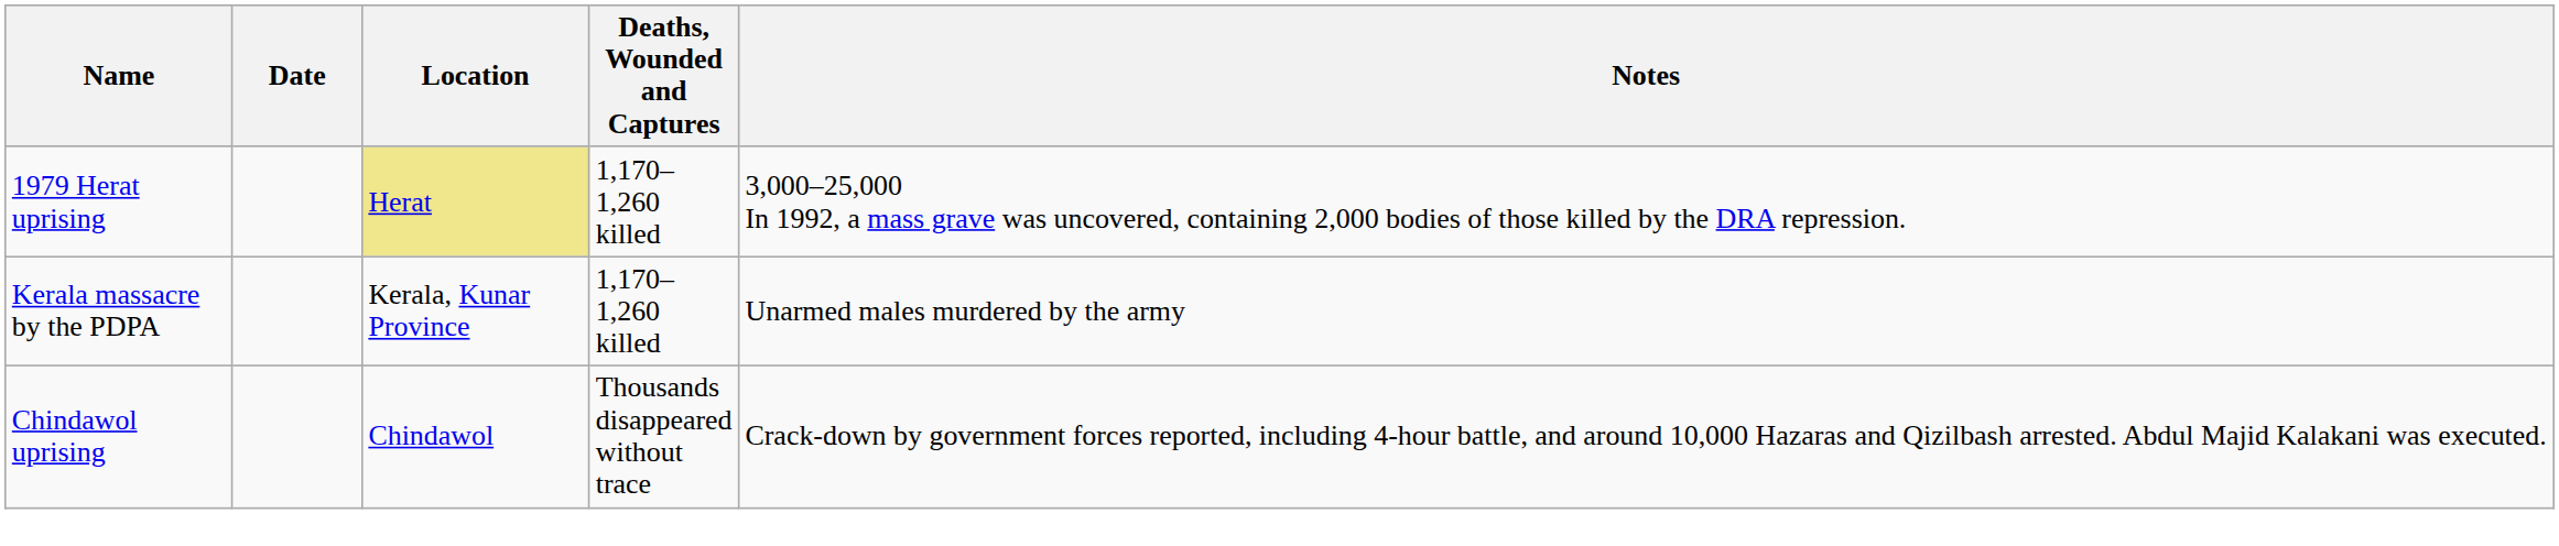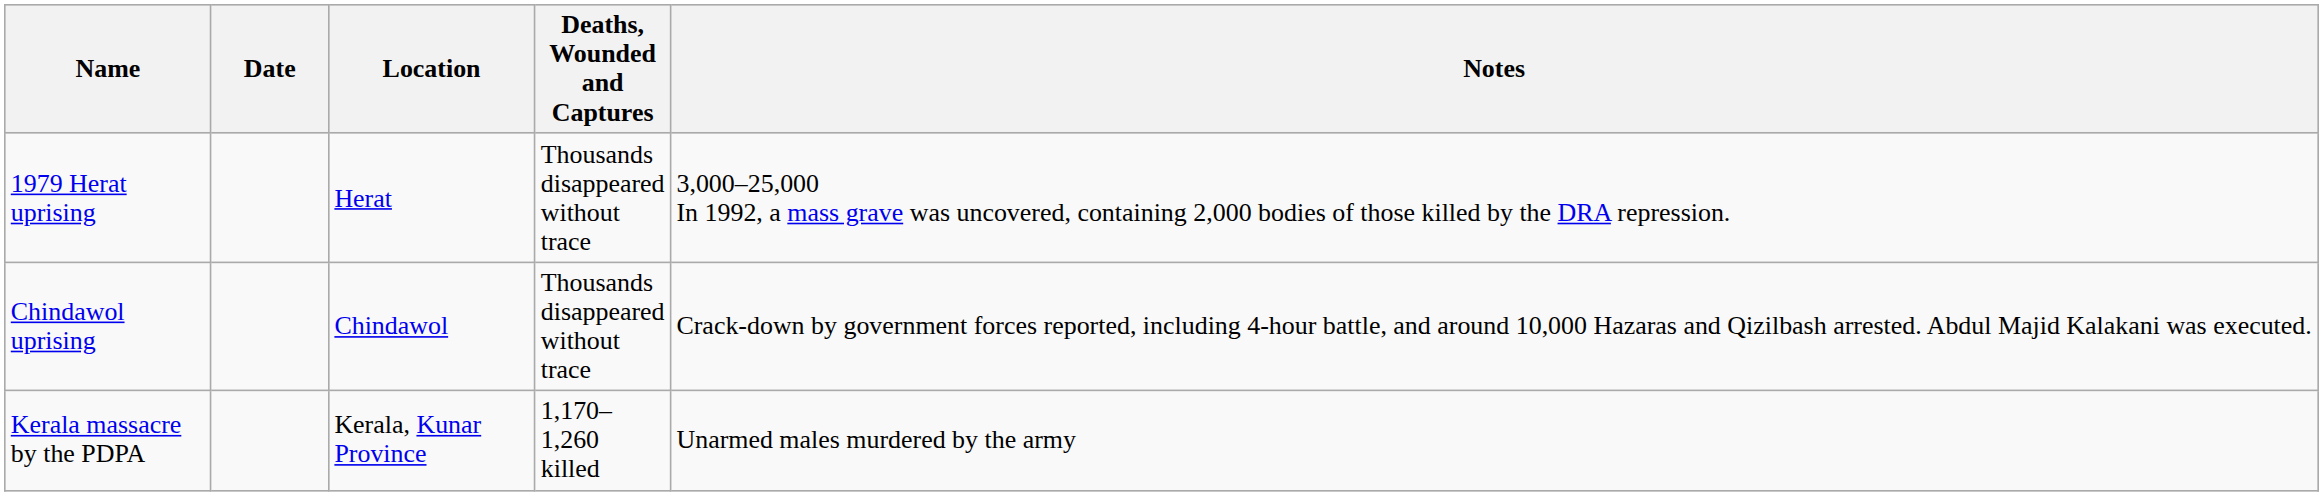1979 Herat uprising | Location: khaki background -> no background
1979 Herat uprising | Deaths, Wounded and Captures: 1,170–1,260 killed -> Thousands disappeared without trace
rows swapped: Kerala massacre by the PDPA <-> Chindawol uprising
